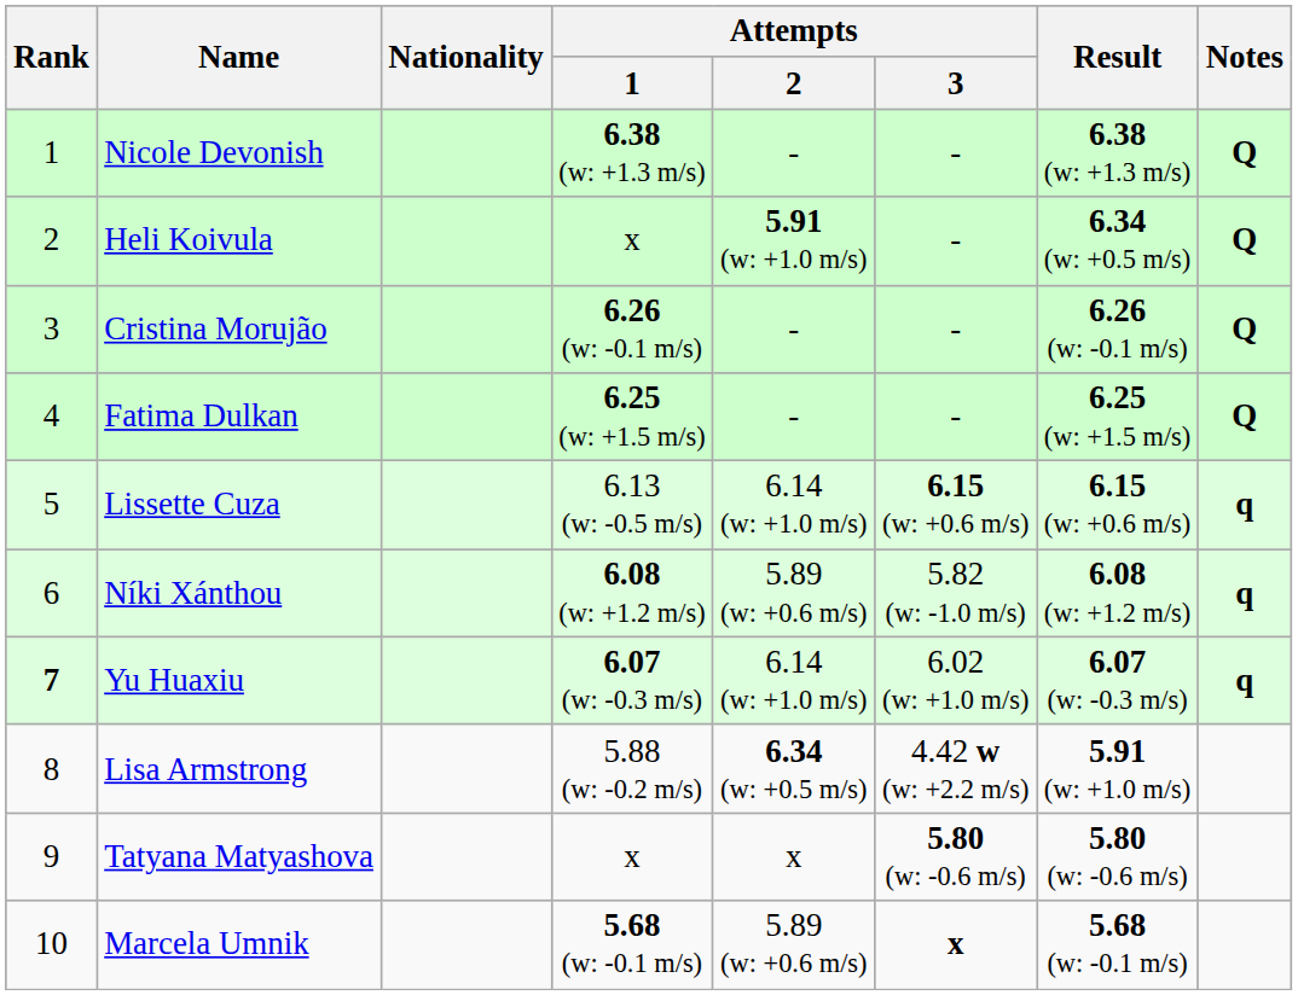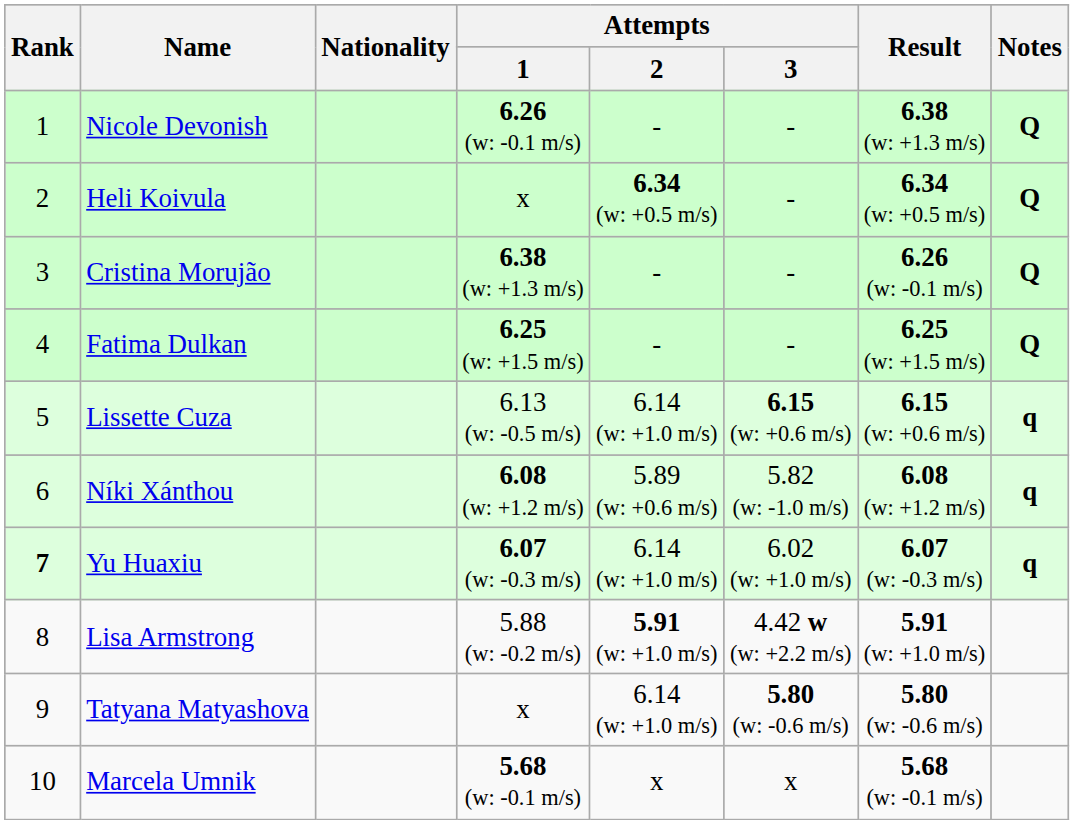Nicole Devonish | Attempts / 1: 6.38 (w: +1.3 m/s) -> 6.26 (w: -0.1 m/s)
Heli Koivula | Attempts / 2: 5.91 (w: +1.0 m/s) -> 6.34 (w: +0.5 m/s)
Cristina Morujão | Attempts / 1: 6.26 (w: -0.1 m/s) -> 6.38 (w: +1.3 m/s)
Lisa Armstrong | Attempts / 2: 6.34 (w: +0.5 m/s) -> 5.91 (w: +1.0 m/s)
Tatyana Matyashova | Attempts / 2: x -> 6.14 (w: +1.0 m/s)
Marcela Umnik | Attempts / 2: 5.89 (w: +0.6 m/s) -> x
Marcela Umnik | Attempts / 3: bold -> normal
